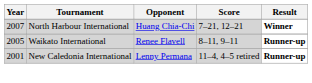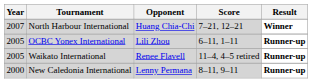+ row: 2005 | OCBC Yonex International | Lili Zhou | 6–11, 1–11 | Runner-up
Waikato International | Score: 8–11, 9–11 -> 11–4, 4–5 retired
New Caledonia International | Year: 2001 -> 2000
New Caledonia International | Score: 11–4, 4–5 retired -> 8–11, 9–11
